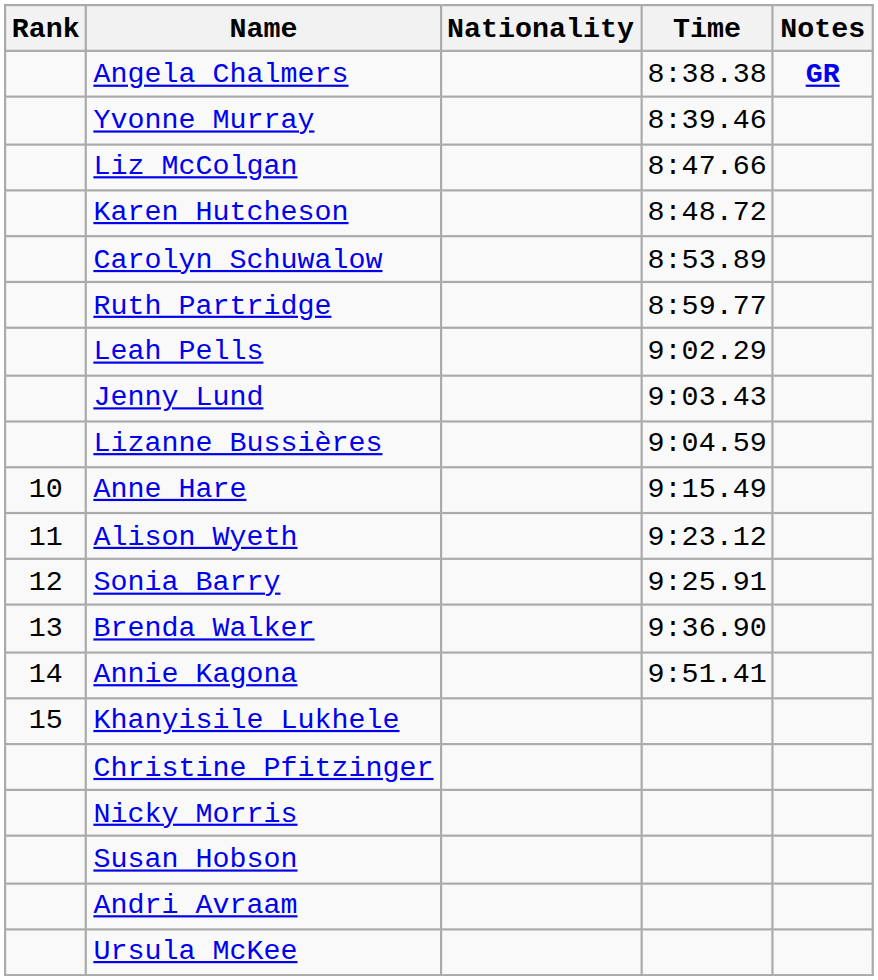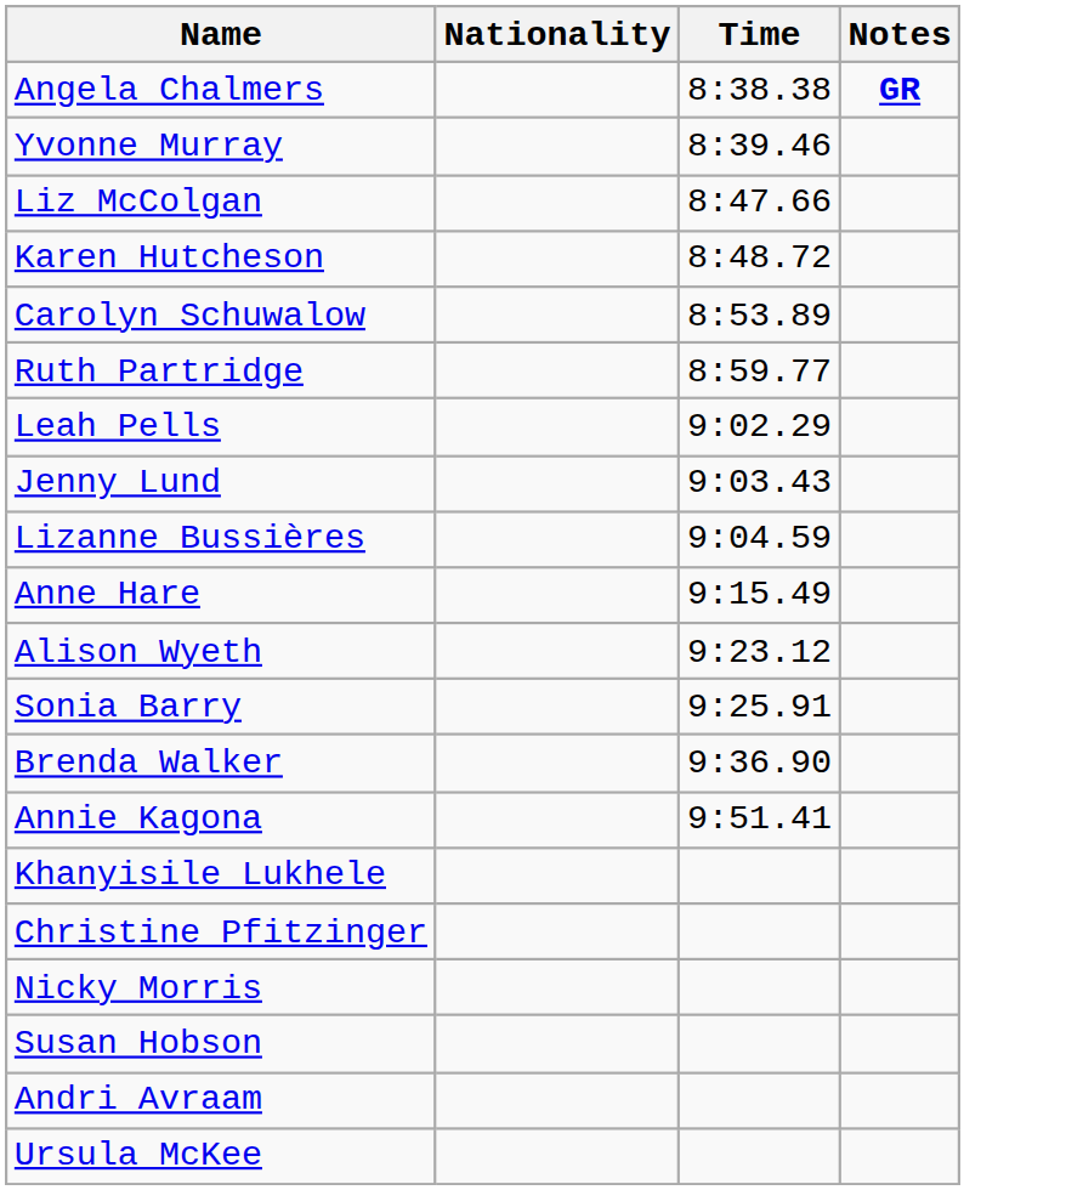- column: Rank | 10 | 11 | 12 | 13 | 14 | 15
